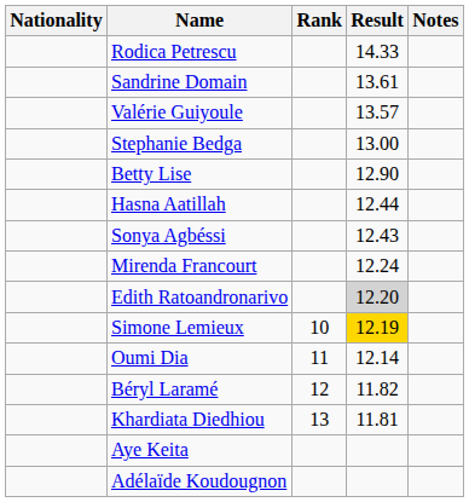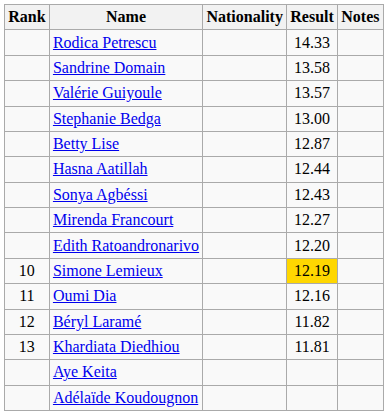columns swapped: Rank <-> Nationality
Sandrine Domain | Result: 13.61 -> 13.58
Betty Lise | Result: 12.90 -> 12.87
Mirenda Francourt | Result: 12.24 -> 12.27
Edith Ratoandronarivo | Result: lightgrey background -> no background
Oumi Dia | Result: 12.14 -> 12.16
